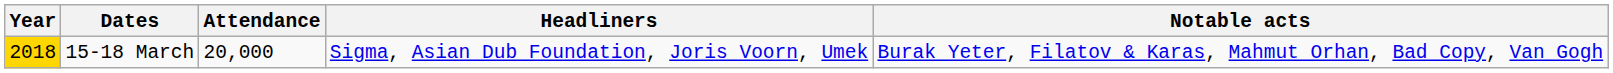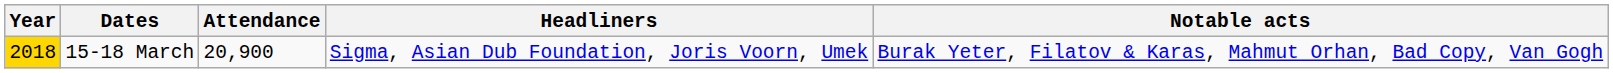15-18 March | Attendance: 20,000 -> 20,900
